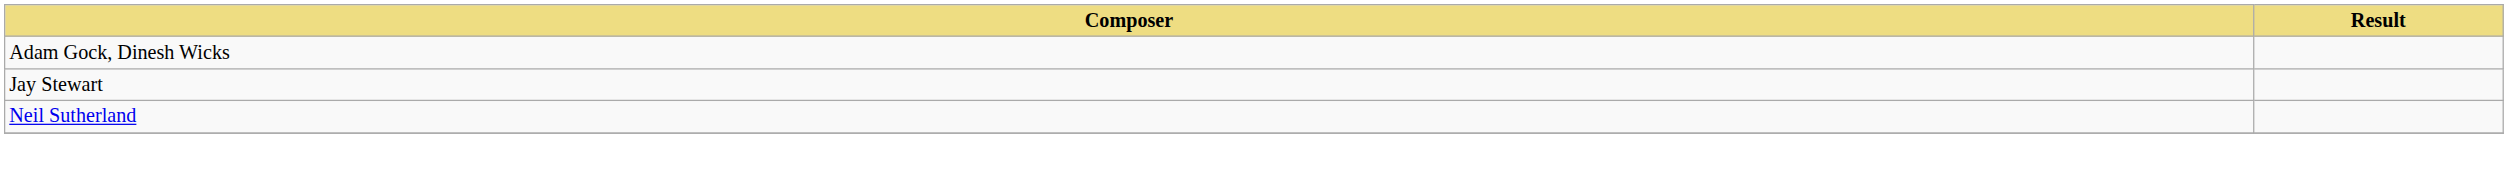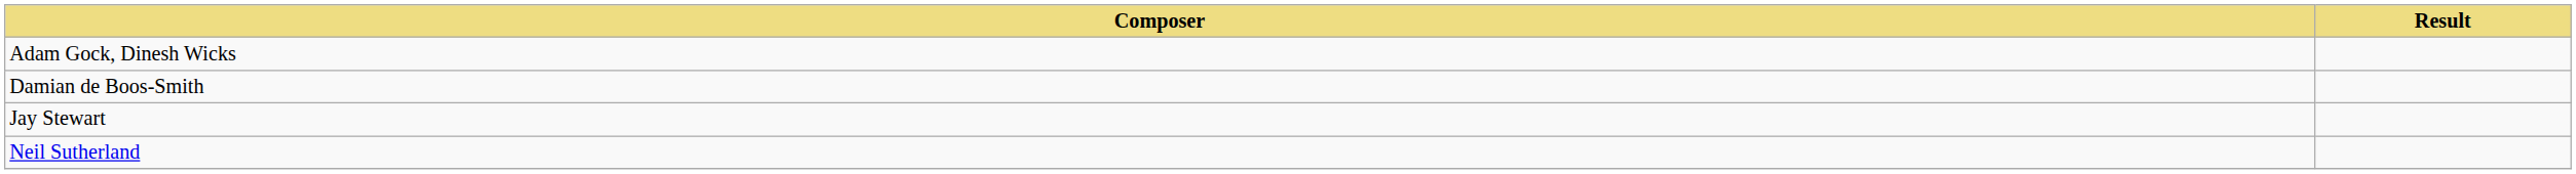+ row: Damian de Boos-Smith
